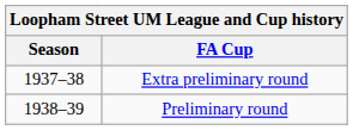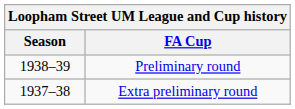rows swapped: Extra preliminary round <-> Preliminary round
